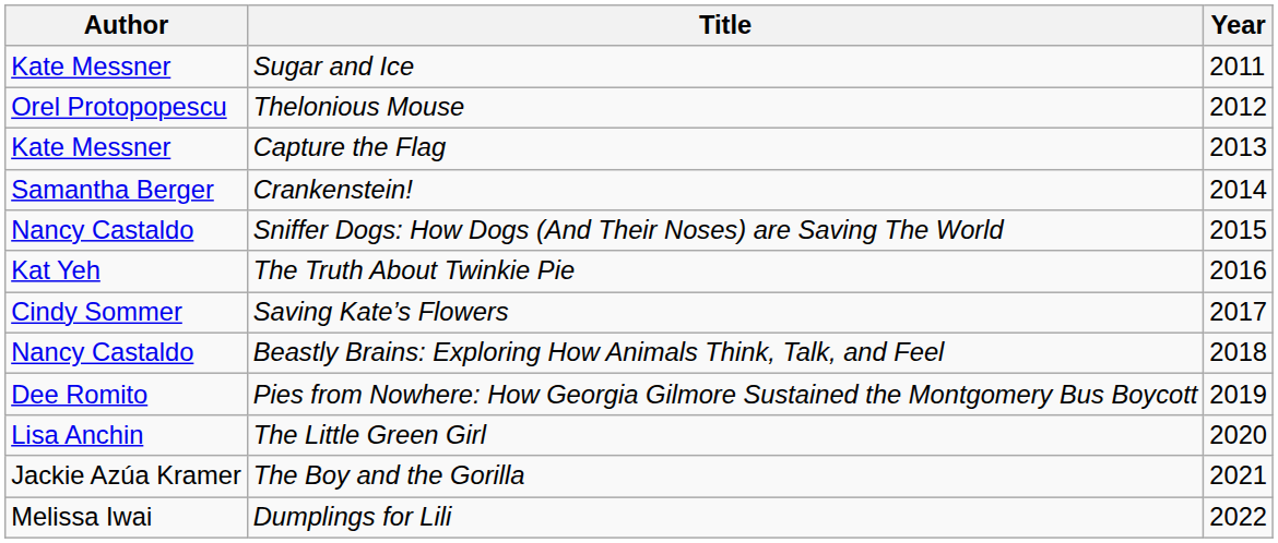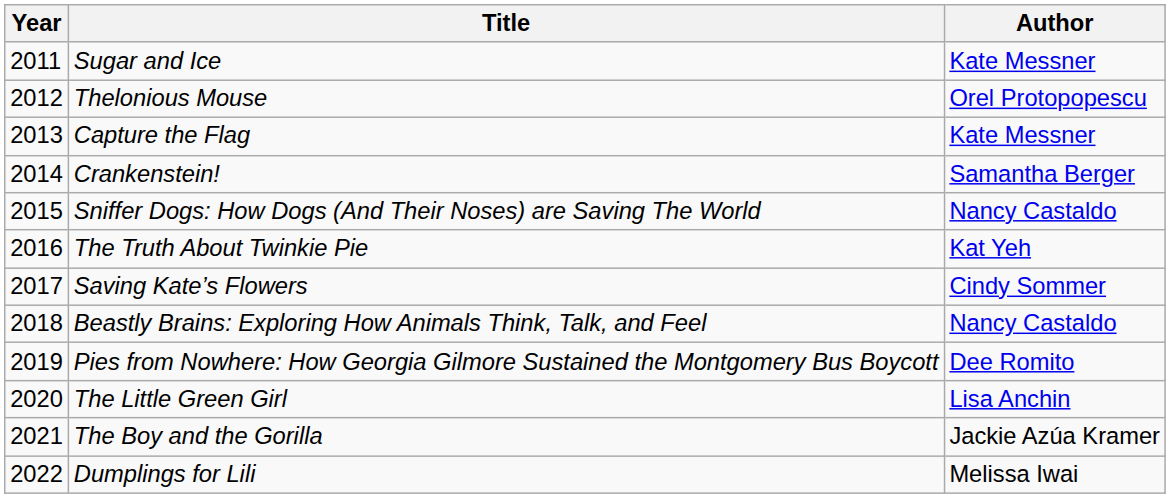columns swapped: Year <-> Author
